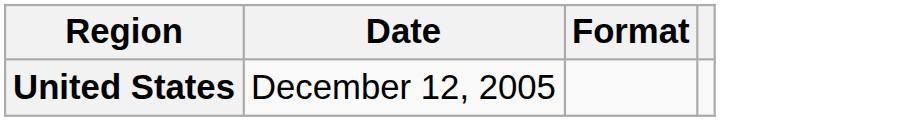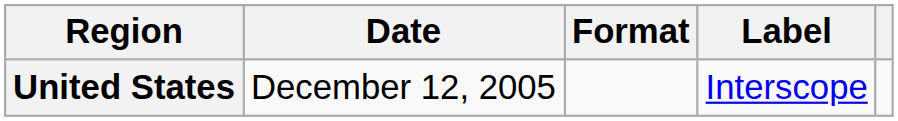+ column: Label | Interscope
